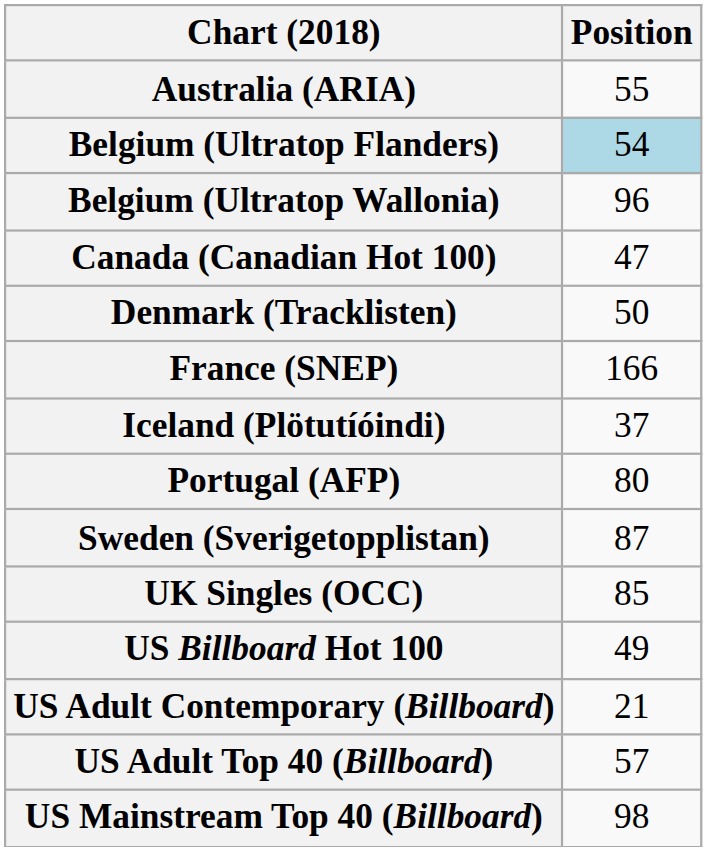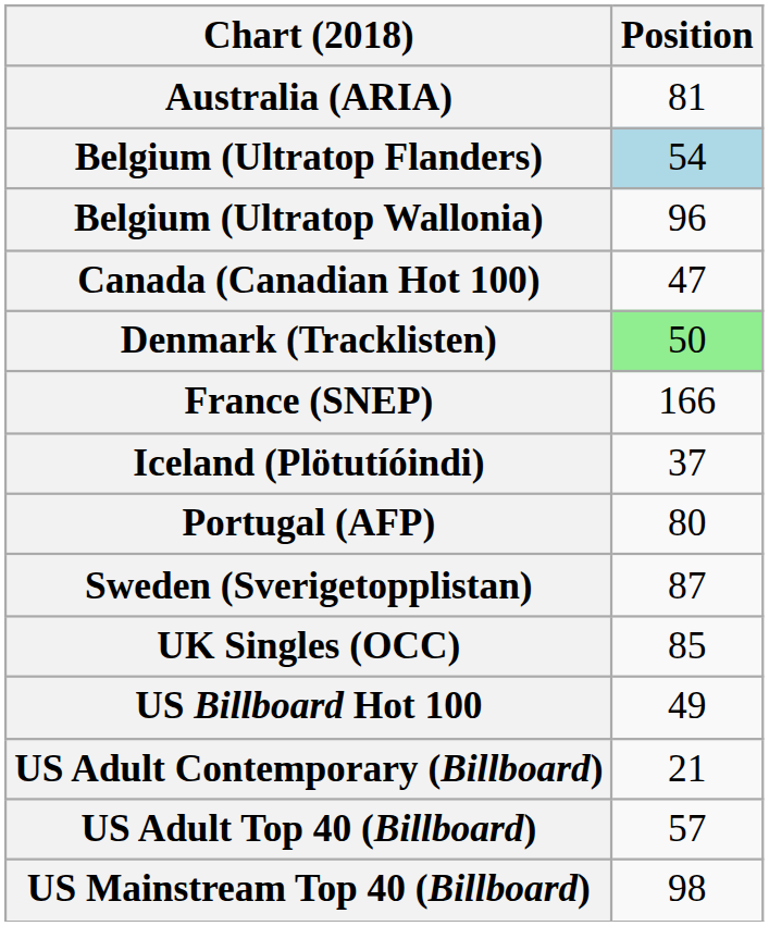Australia (ARIA) | Position: 55 -> 81
Denmark (Tracklisten) | Position: no background -> lightgreen background
